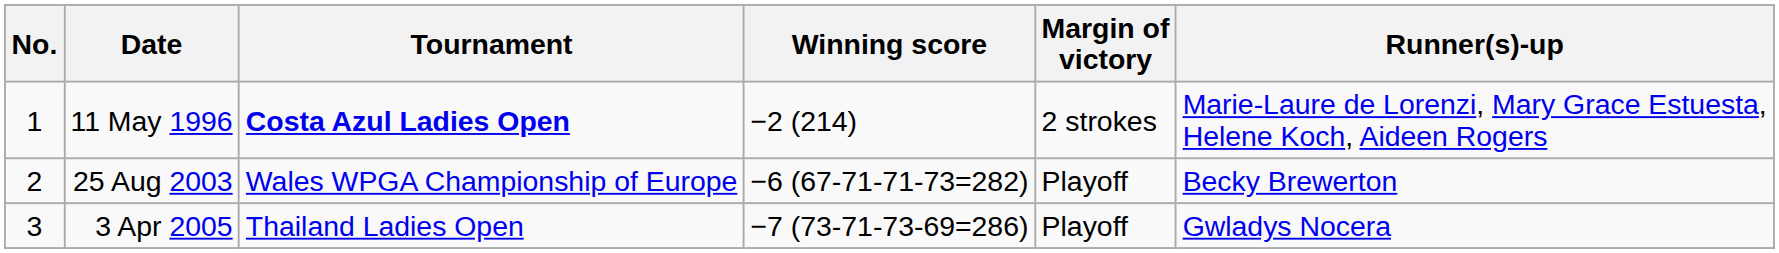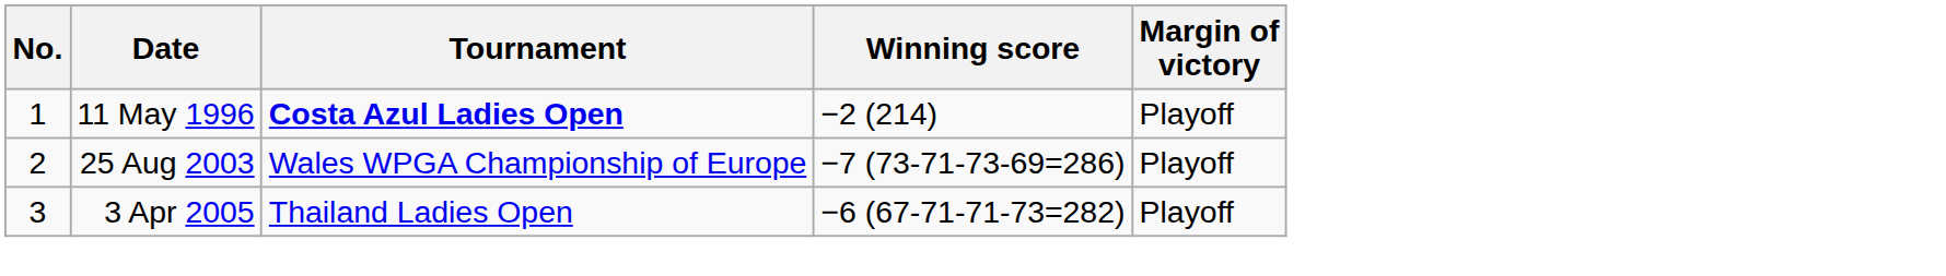- column: Runner(s)-up | Marie-Laure de Lorenzi, Mary Grace Estuesta, Helene Koch, Aideen Rogers | Becky Brewerton | Gwladys Nocera
11 May 1996 | Margin of victory: 2 strokes -> Playoff
25 Aug 2003 | Winning score: −6 (67-71-71-73=282) -> −7 (73-71-73-69=286)
3 Apr 2005 | Winning score: −7 (73-71-73-69=286) -> −6 (67-71-71-73=282)
